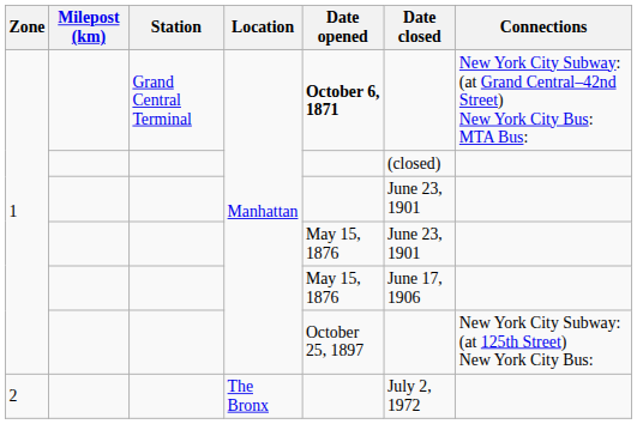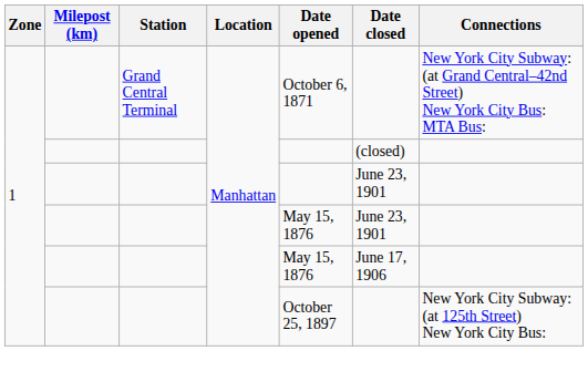1 / Grand Central Terminal | Date opened: bold -> normal
- row: 2 | The Bronx | July 2, 1972
